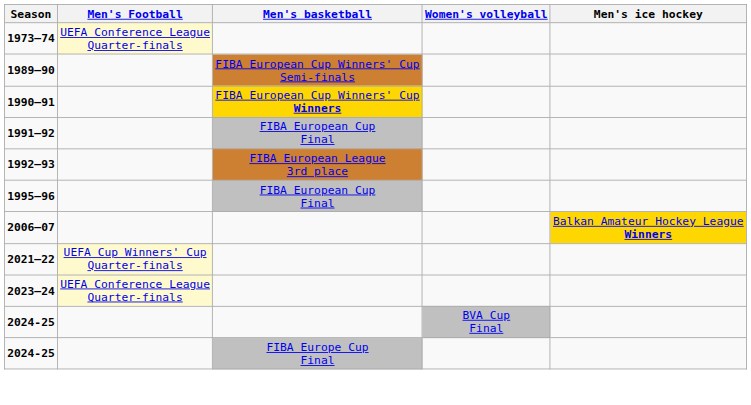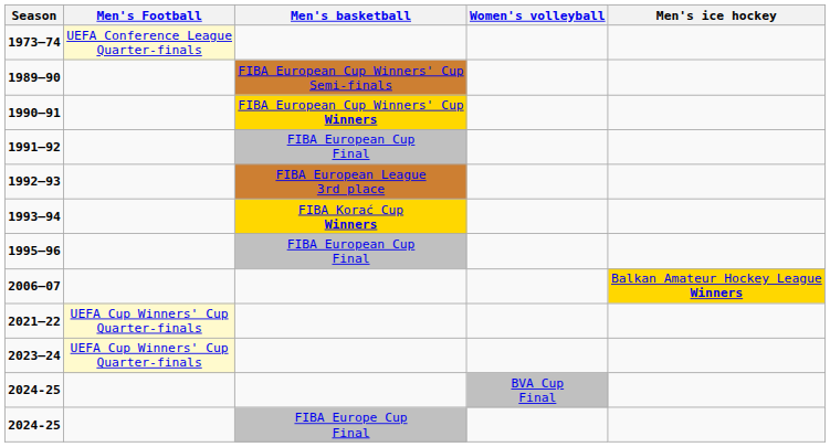+ row: 1993–94 | FIBA Korać Cup Winners
2023–24 | Men's Football: UEFA Conference League Quarter-finals -> UEFA Cup Winners' Cup Quarter-finals
